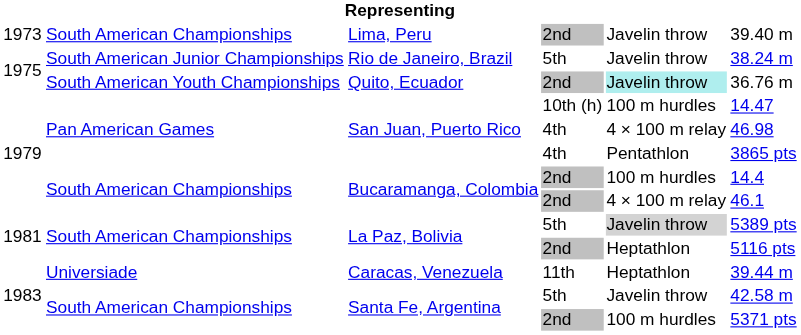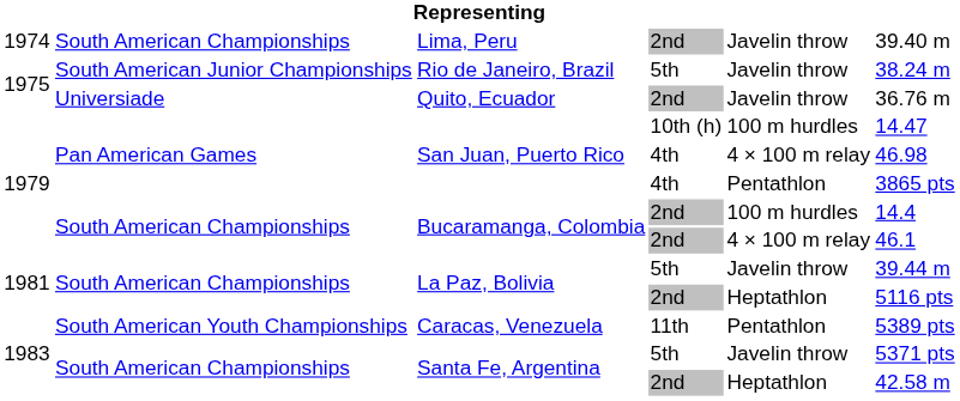Lima, Peru | column 1: 1973 -> 1974
Quito, Ecuador | column 2: South American Youth Championships -> Universiade
Quito, Ecuador | column 5: paleturquoise background -> no background
La Paz, Bolivia / 5th | column 5: lightgrey background -> no background
La Paz, Bolivia / 5th | column 6: 5389 pts -> 39.44 m
Caracas, Venezuela | column 2: Universiade -> South American Youth Championships
Caracas, Venezuela | column 5: Heptathlon -> Pentathlon
Caracas, Venezuela | column 6: 39.44 m -> 5389 pts
Santa Fe, Argentina / 5th | column 6: 42.58 m -> 5371 pts
Santa Fe, Argentina / 2nd | column 5: 100 m hurdles -> Heptathlon
Santa Fe, Argentina / 2nd | column 6: 5371 pts -> 42.58 m
